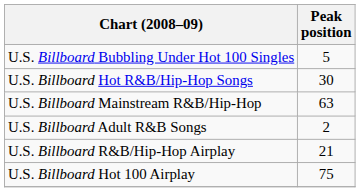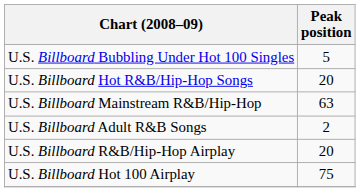U.S. Billboard Hot R&B/Hip-Hop Songs | Peak position: 30 -> 20
U.S. Billboard R&B/Hip-Hop Airplay | Peak position: 21 -> 20
